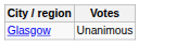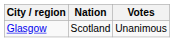+ column: Nation | Scotland
